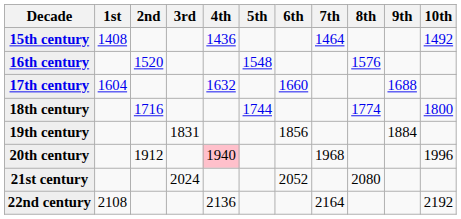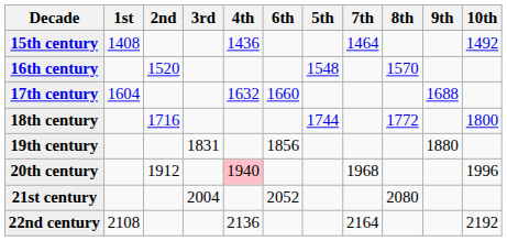columns swapped: 5th <-> 6th
16th century | 8th: 1576 -> 1570
18th century | 8th: 1774 -> 1772
19th century | 9th: 1884 -> 1880
21st century | 3rd: 2024 -> 2004
